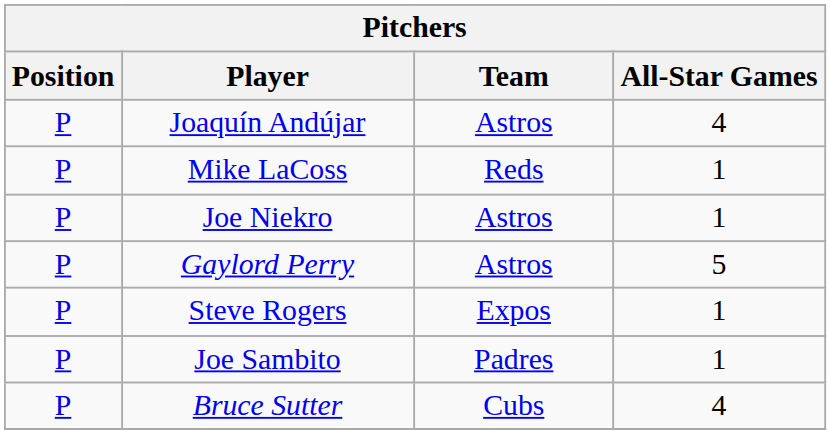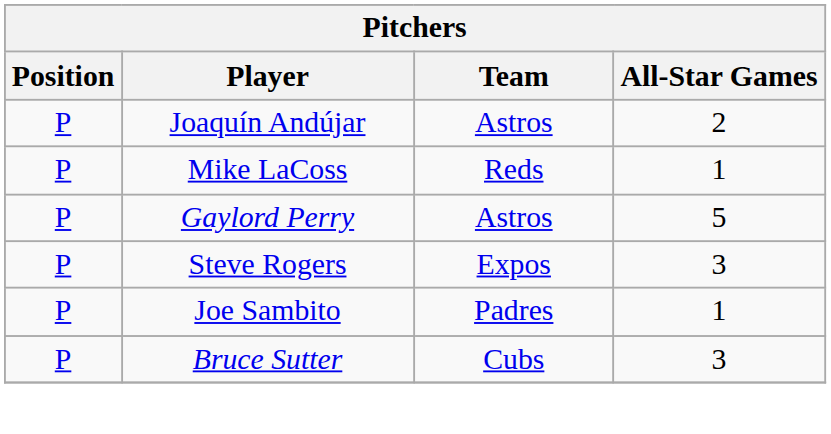Joaquín Andújar | All-Star Games: 4 -> 2
- row: P | Joe Niekro | Astros | 1
Steve Rogers | All-Star Games: 1 -> 3
Bruce Sutter | All-Star Games: 4 -> 3
